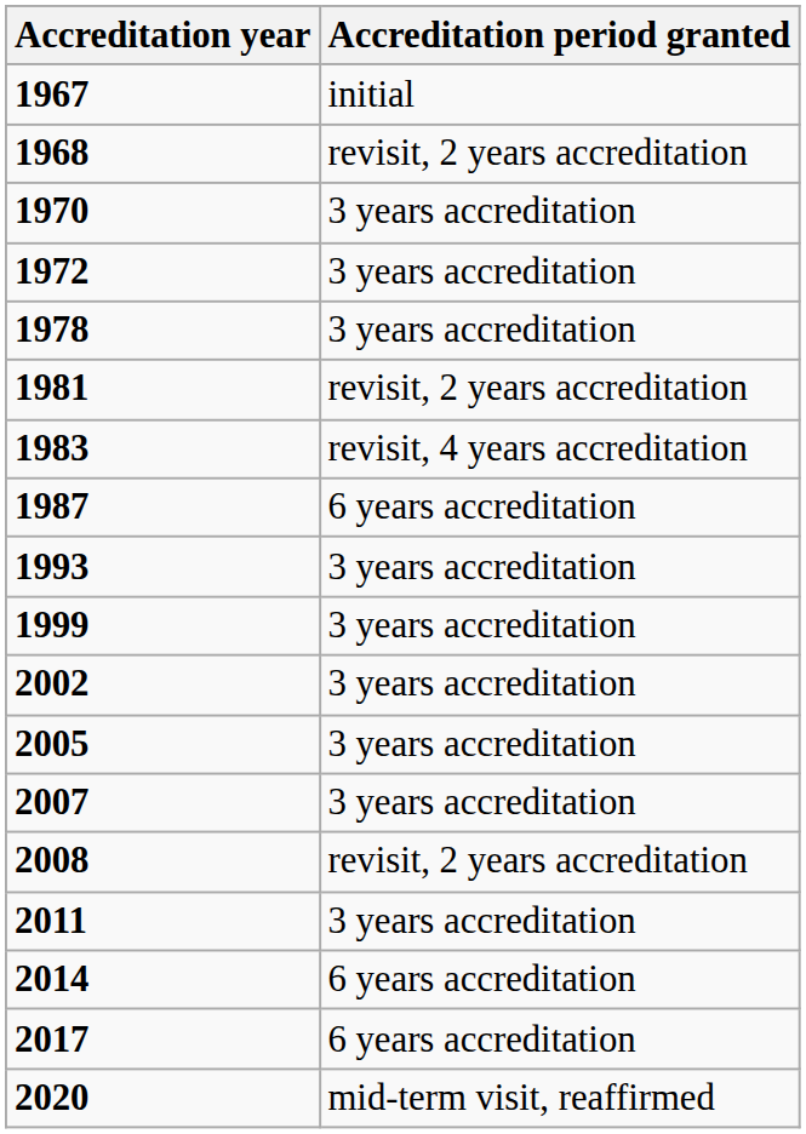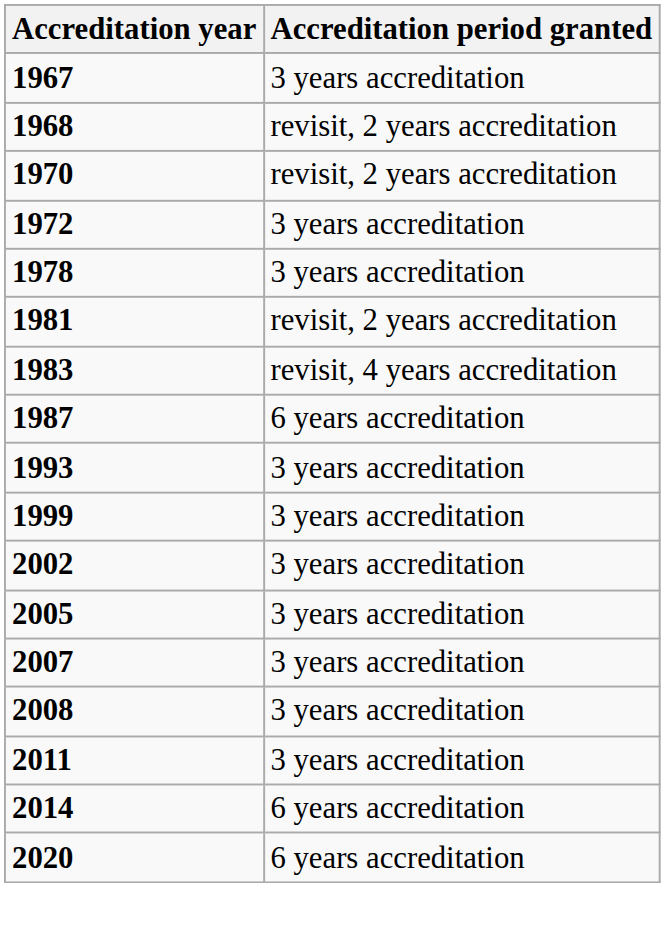1967 | Accreditation period granted: initial -> 3 years accreditation
1970 | Accreditation period granted: 3 years accreditation -> revisit, 2 years accreditation
2008 | Accreditation period granted: revisit, 2 years accreditation -> 3 years accreditation
- row: 2017 | 6 years accreditation
2020 | Accreditation period granted: mid-term visit, reaffirmed -> 6 years accreditation
